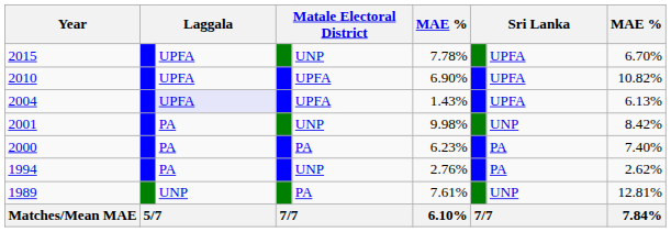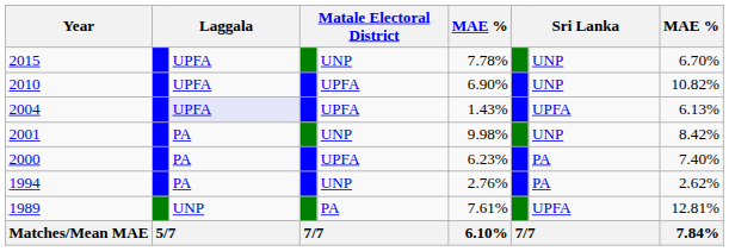2015 | column 8: UPFA -> UNP
2010 | column 8: UPFA -> UNP
2000 | column 5: PA -> UPFA
1989 | column 8: UNP -> UPFA
